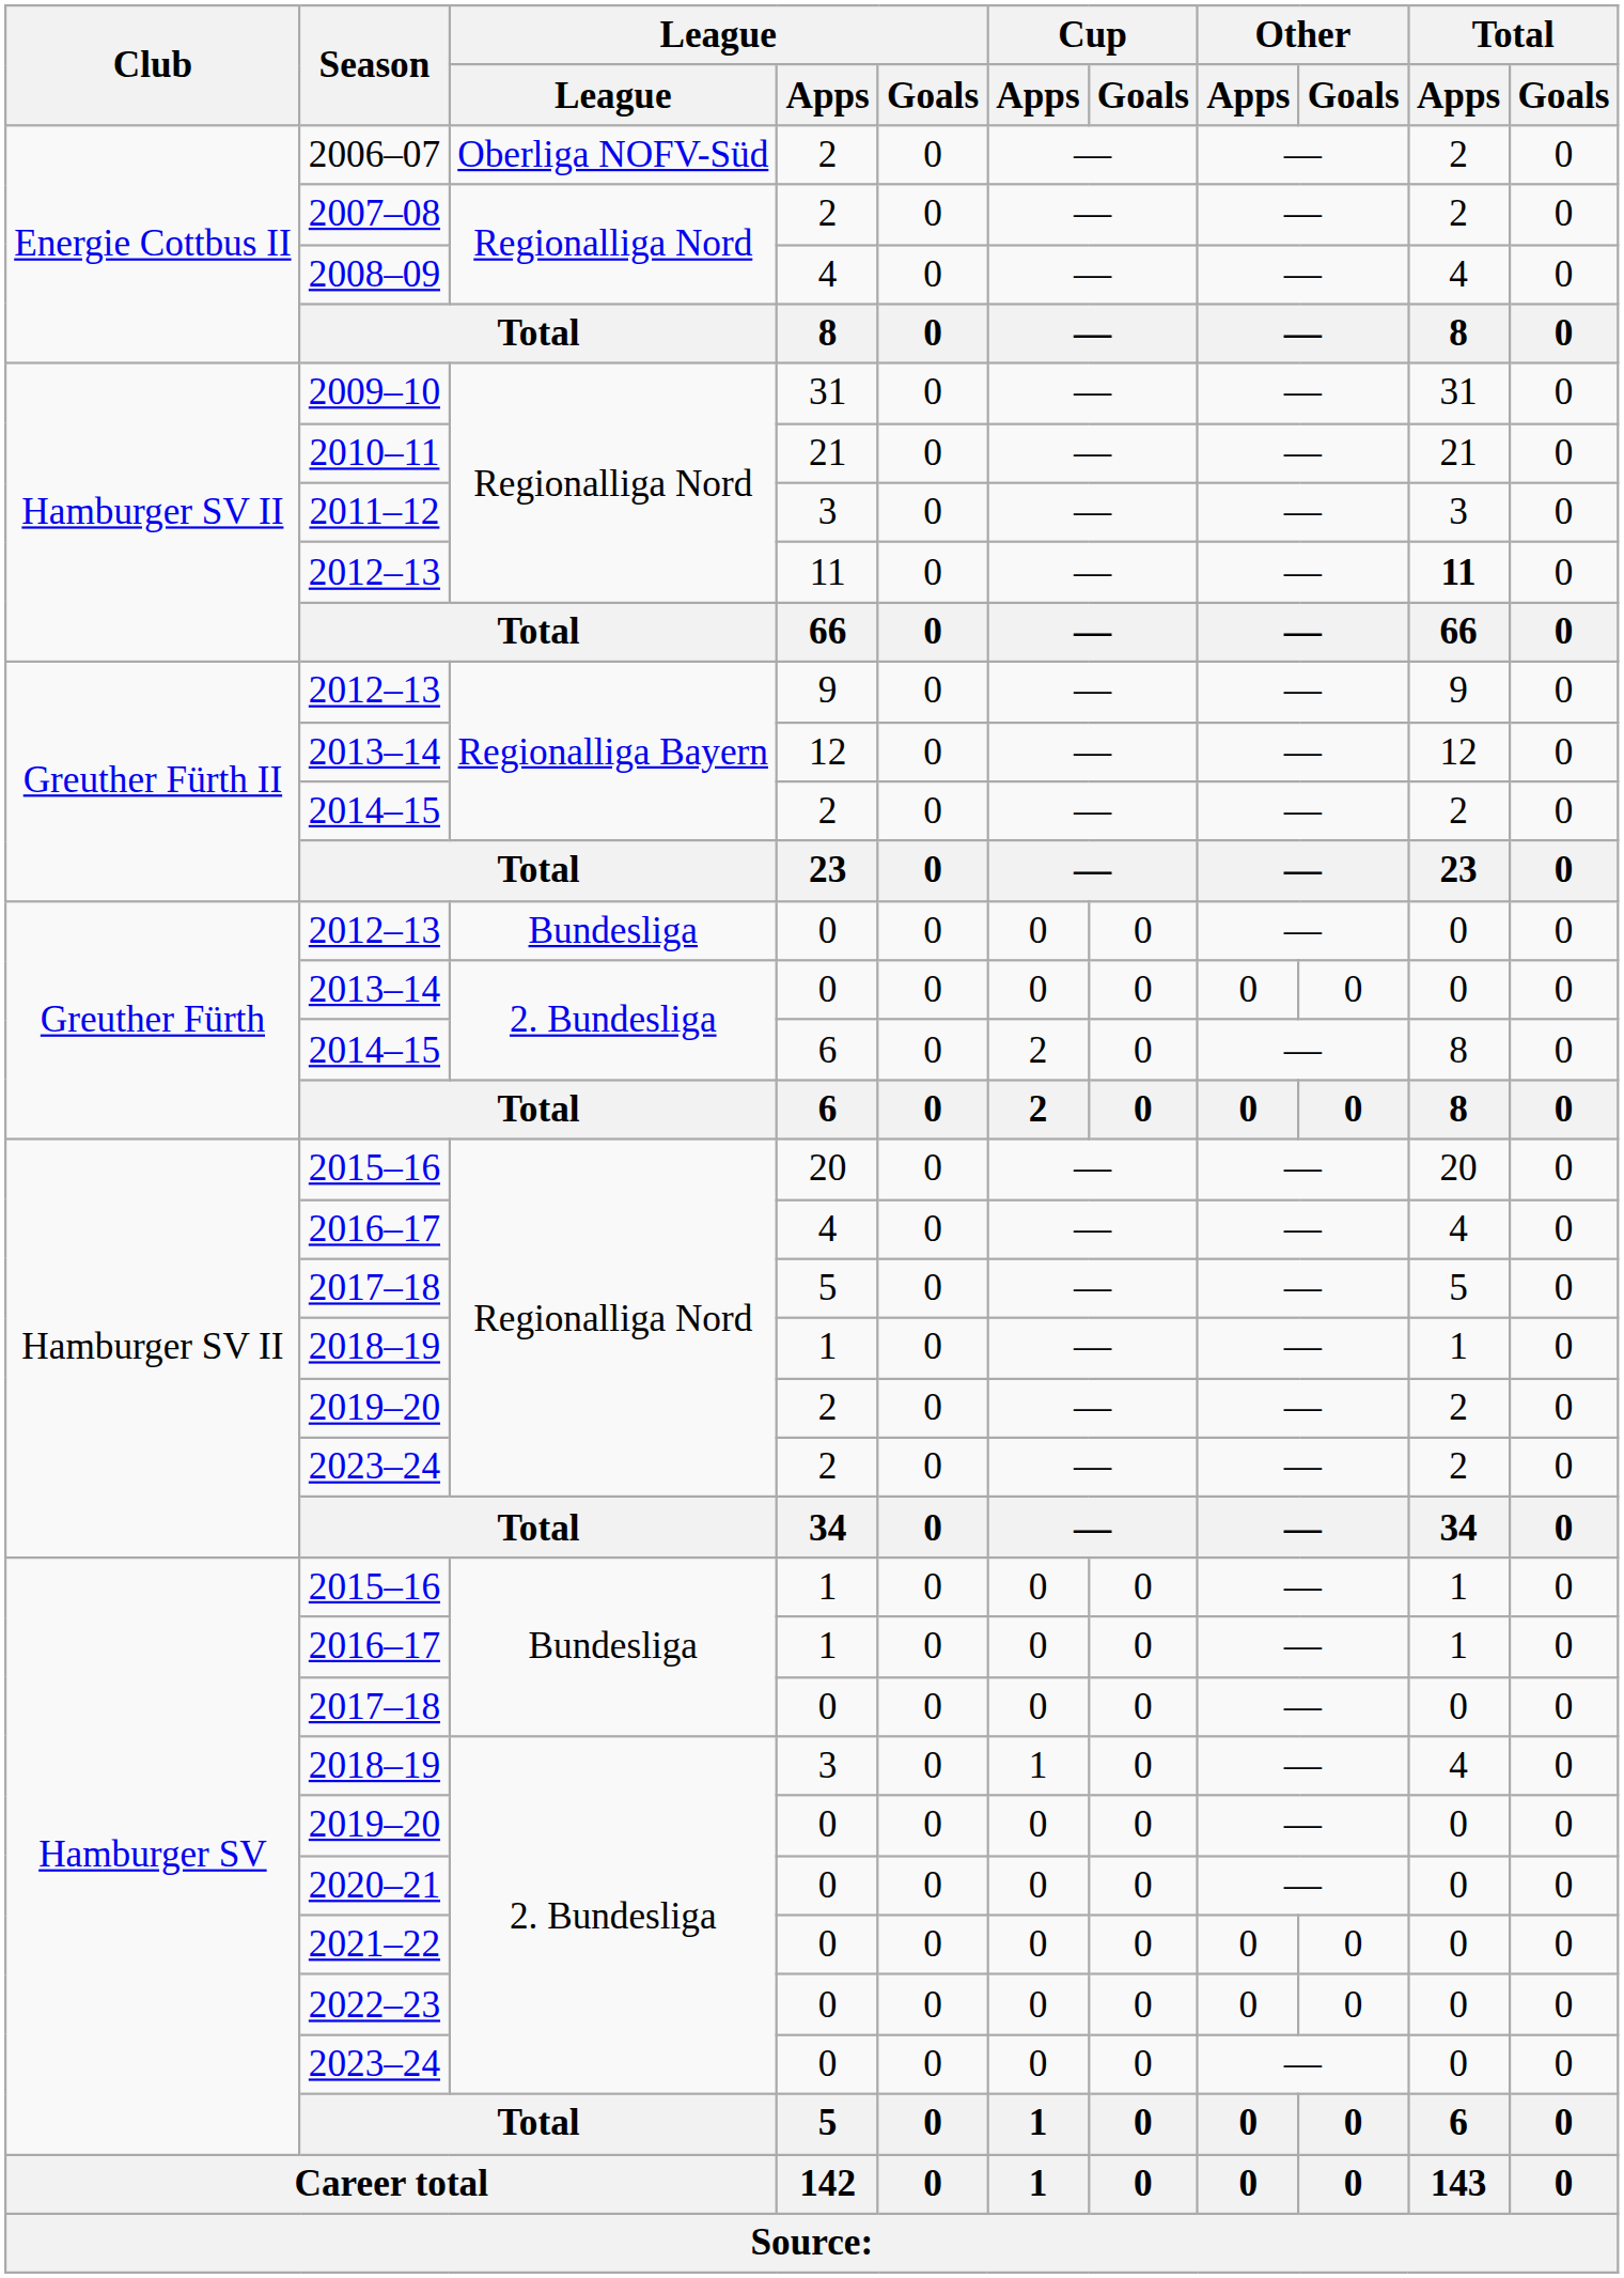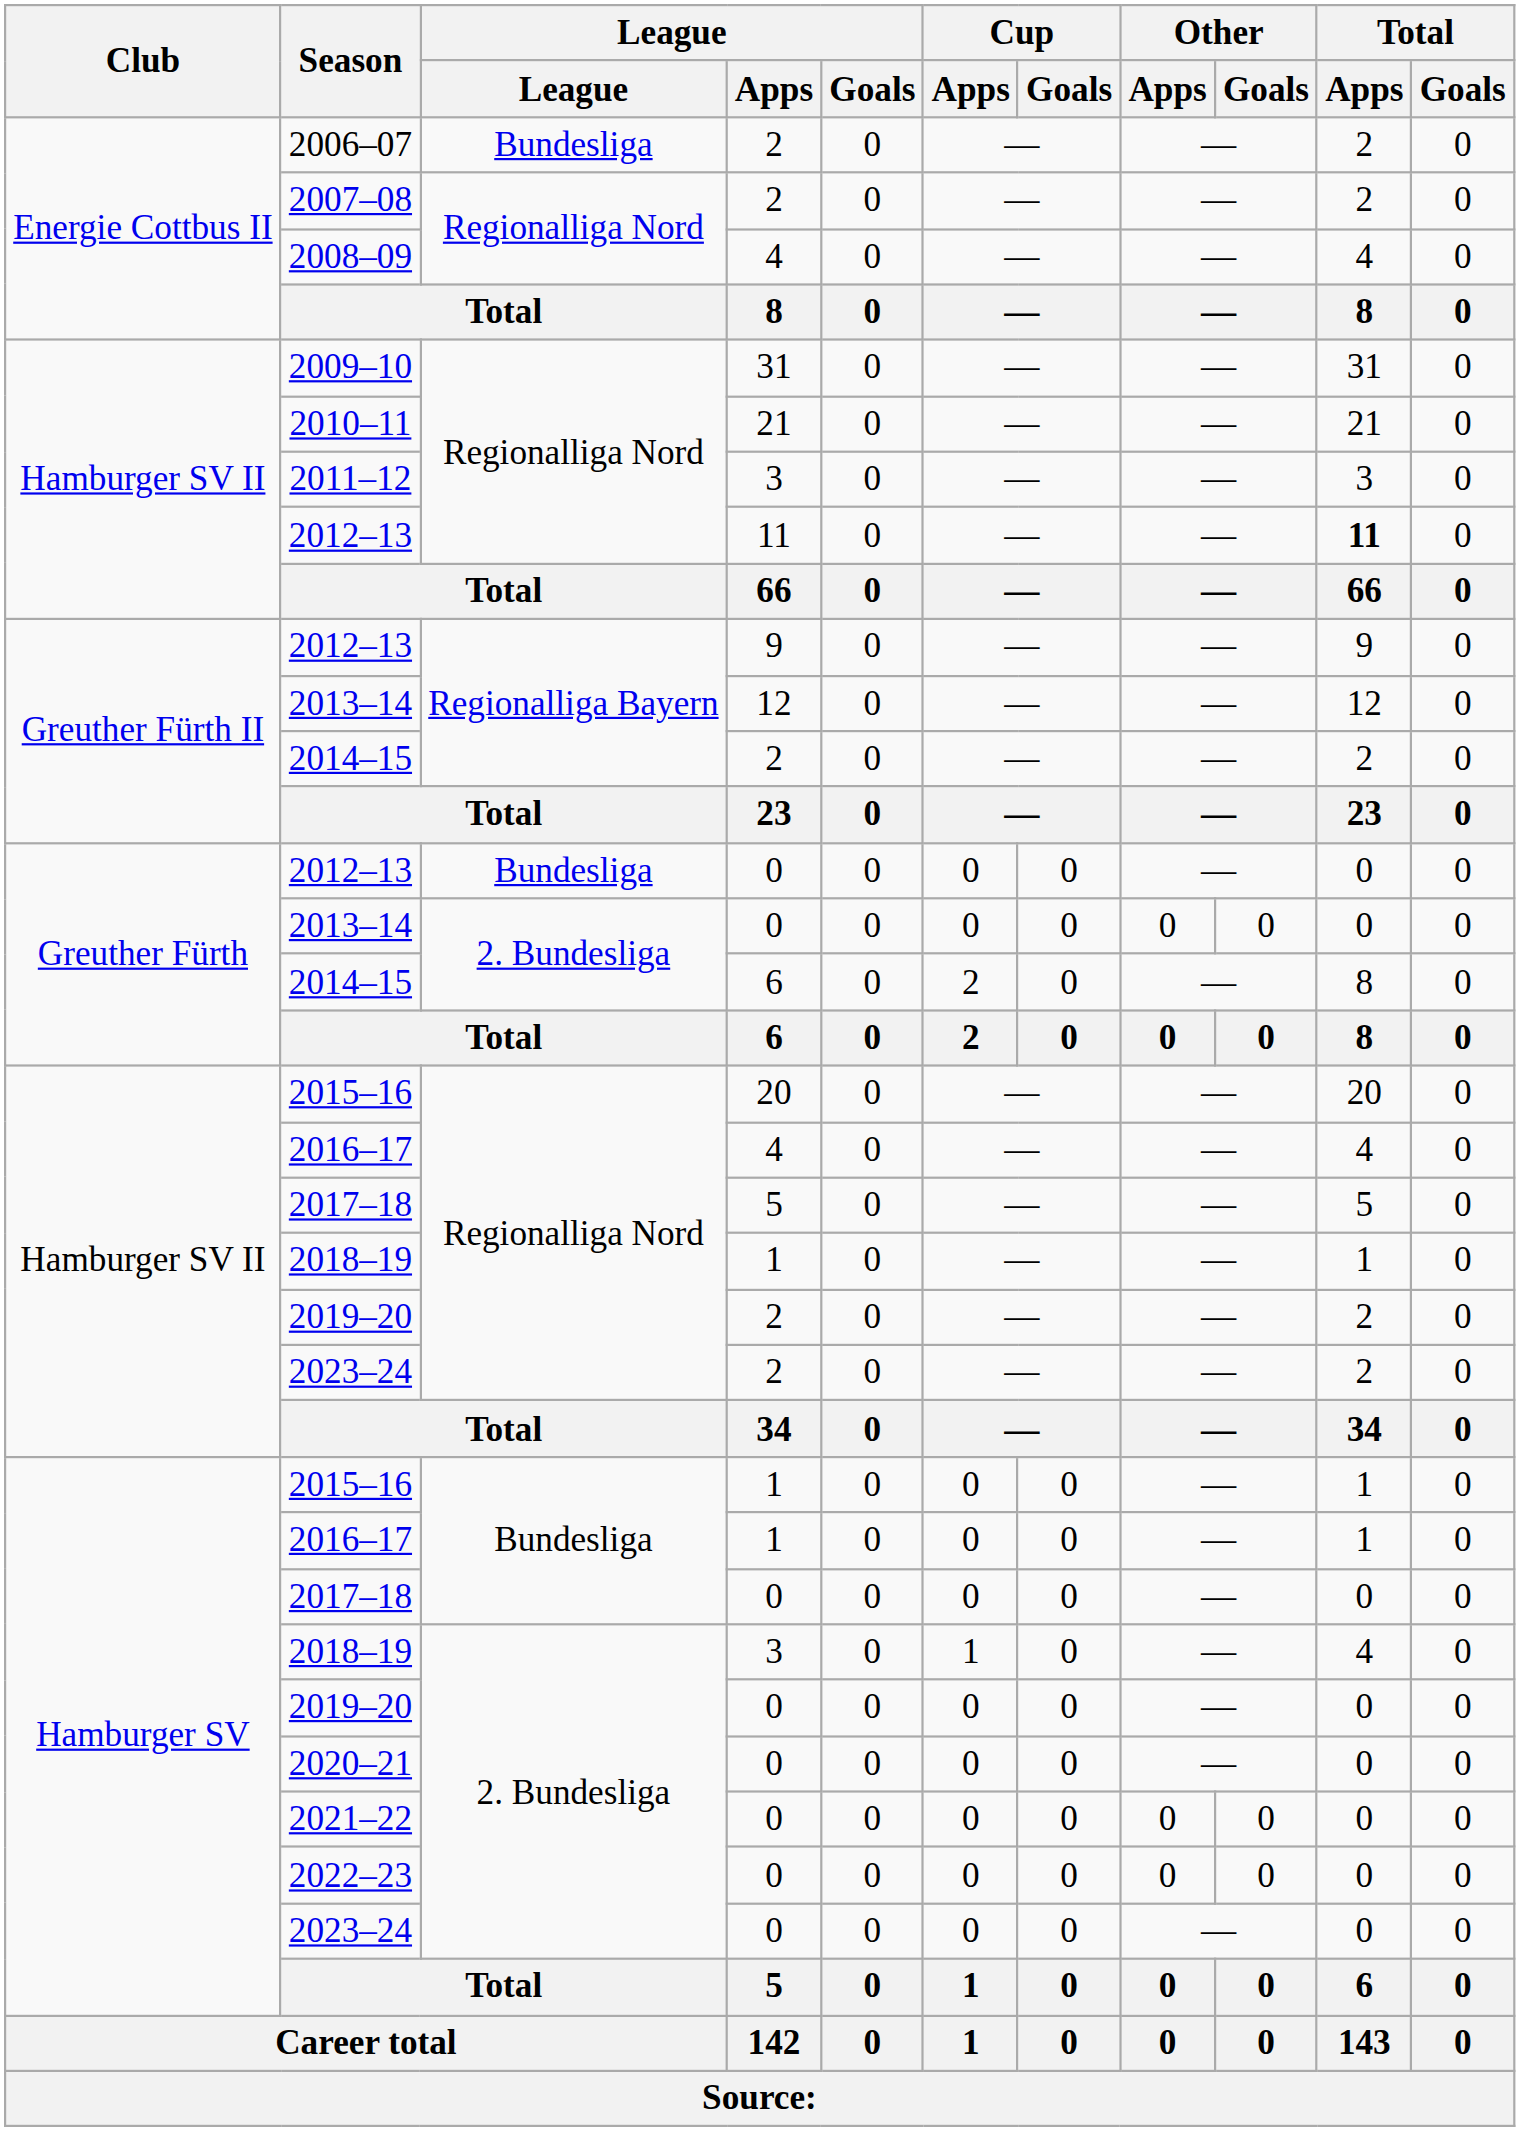2006–07 | League: Oberliga NOFV-Süd -> Bundesliga
